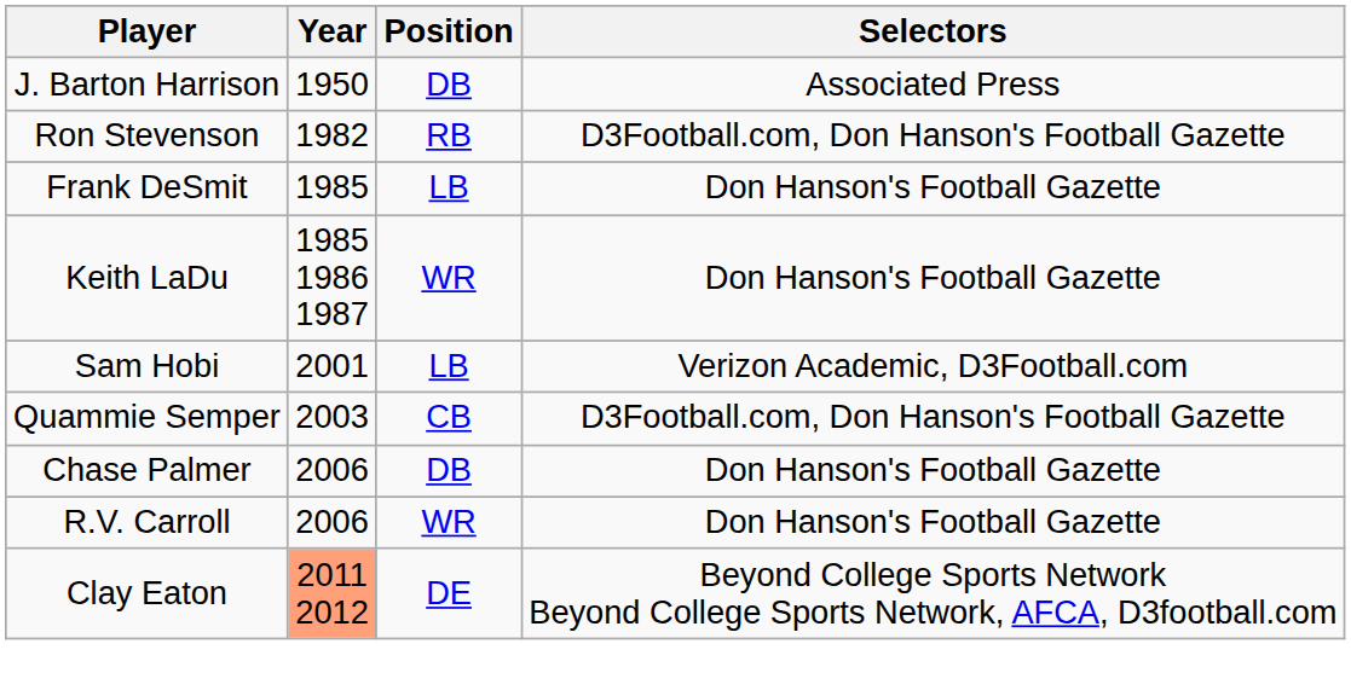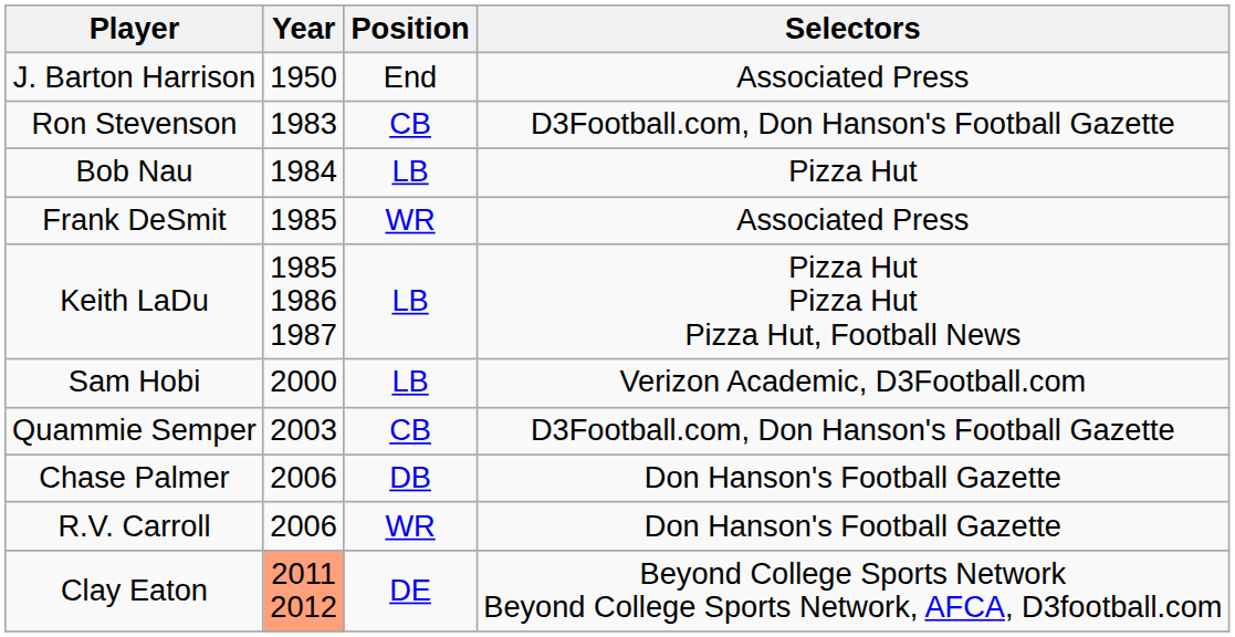J. Barton Harrison | Position: DB -> End
Ron Stevenson | Year: 1982 -> 1983
Ron Stevenson | Position: RB -> CB
+ row: Bob Nau | 1984 | LB | Pizza Hut
Frank DeSmit | Position: LB -> WR
Frank DeSmit | Selectors: Don Hanson's Football Gazette -> Associated Press
Keith LaDu | Position: WR -> LB
Keith LaDu | Selectors: Don Hanson's Football Gazette -> Pizza Hut Pizza Hut Pizza Hut, Football News
Sam Hobi | Year: 2001 -> 2000
